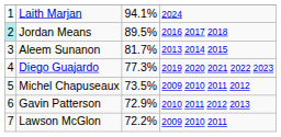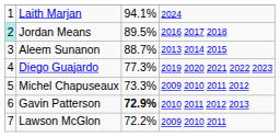Aleem Sunanon | column 3: 81.7% -> 88.7%
Michel Chapuseaux | column 3: 73.5% -> 73.3%
Gavin Patterson | column 3: normal -> bold
